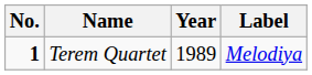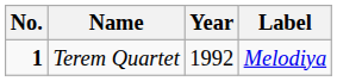Terem Quartet | Year: 1989 -> 1992
